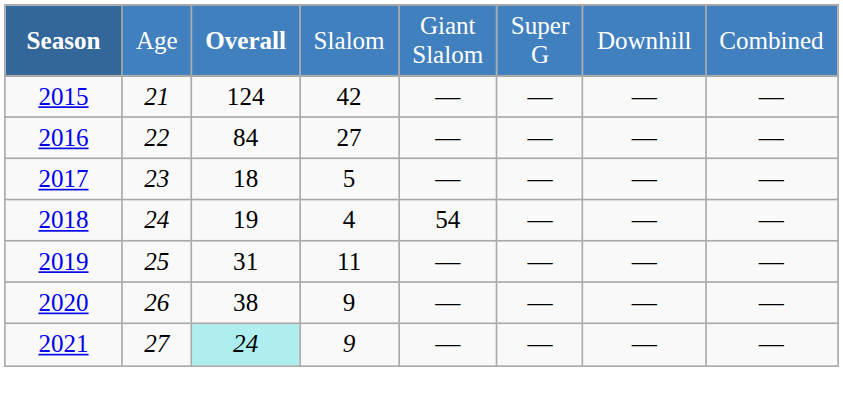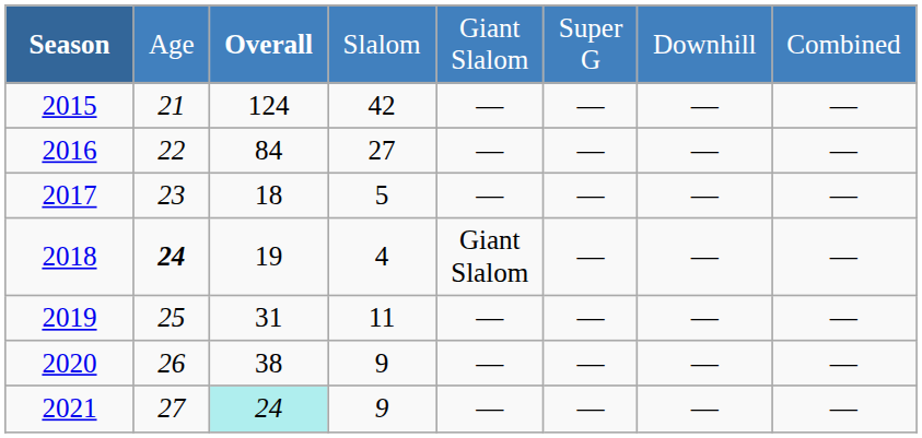2018 | column 2: normal -> bold
2018 | column 5: 54 -> Giant Slalom
